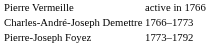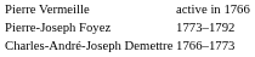rows swapped: Charles-André-Joseph Demettre <-> Pierre-Joseph Foyez
